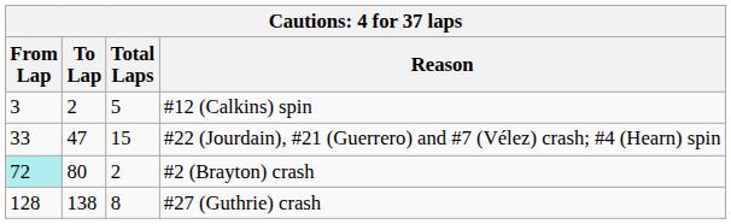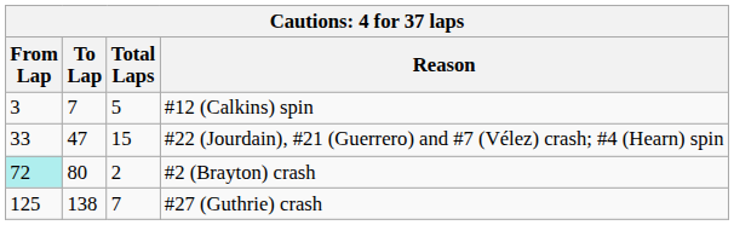#12 (Calkins) spin | To Lap: 2 -> 7
#27 (Guthrie) crash | From Lap: 128 -> 125
#27 (Guthrie) crash | Total Laps: 8 -> 7
